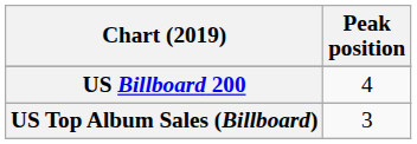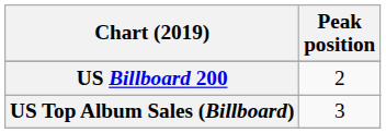US Billboard 200 | Peak position: 4 -> 2
